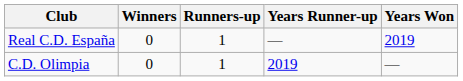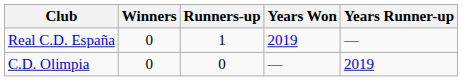columns swapped: Years Won <-> Years Runner-up
C.D. Olimpia | Runners-up: 1 -> 0
